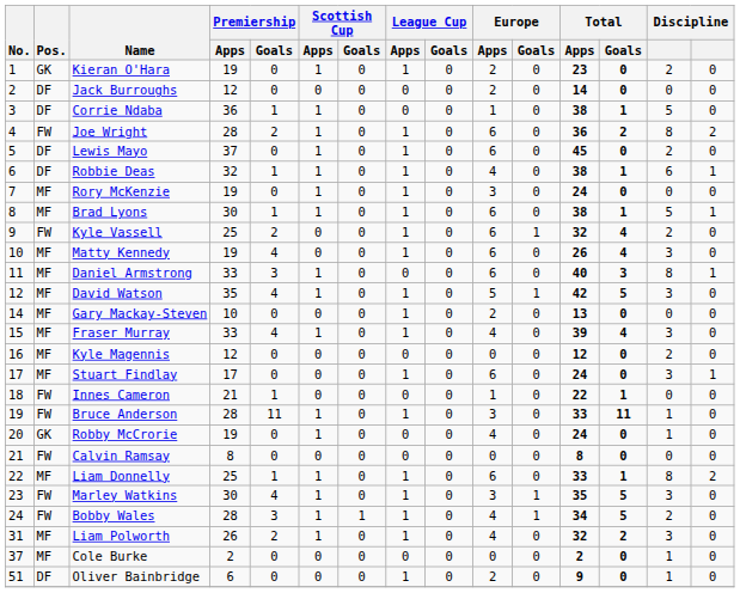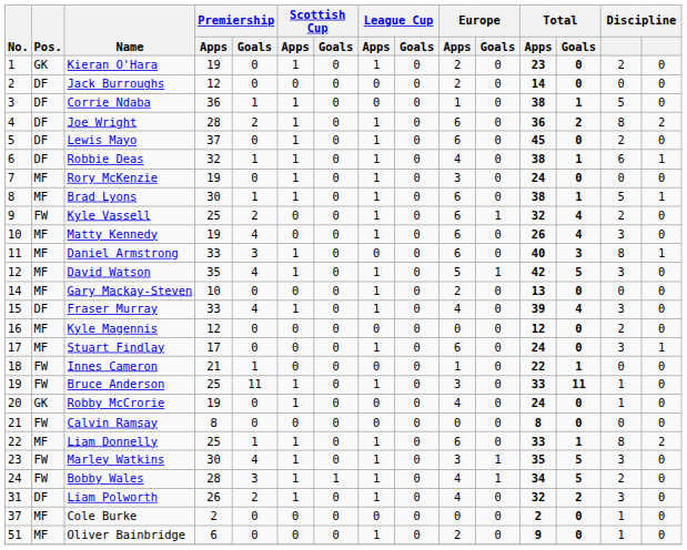Joe Wright | Pos.: FW -> DF
Fraser Murray | Pos.: MF -> DF
Bruce Anderson | Premiership / Apps: 28 -> 25
Liam Polworth | Pos.: MF -> DF
Oliver Bainbridge | Pos.: DF -> MF
